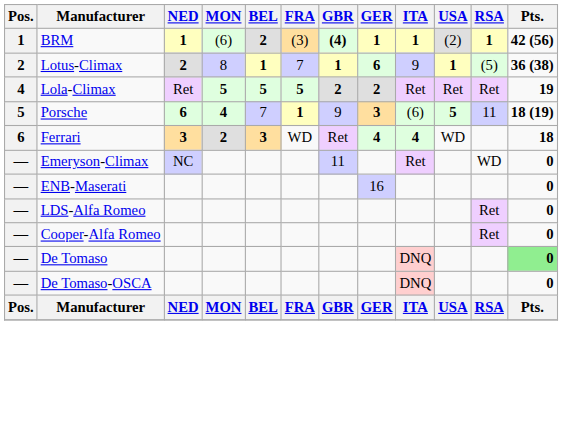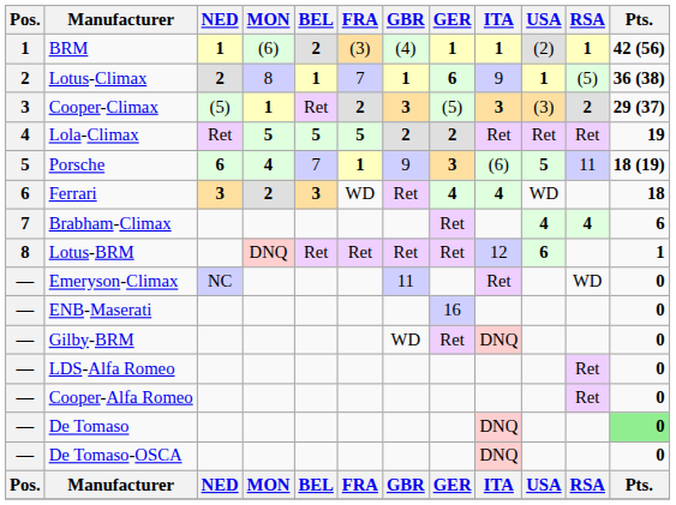BRM | GBR: bold -> normal
+ row: 3 | Cooper-Climax | (5) | 1 | Ret | 2 | 3 | (5) | 3 | (3) | 2 | 29 (37)
+ row: 7 | Brabham-Climax | Ret | 4 | 4 | 6
+ row: 8 | Lotus-BRM | DNQ | Ret | Ret | Ret | Ret | 12 | 6 | 1
+ row: — | Gilby-BRM | WD | Ret | DNQ | 0
